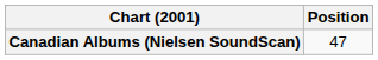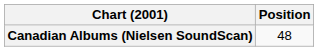Canadian Albums (Nielsen SoundScan) | Position: 47 -> 48
